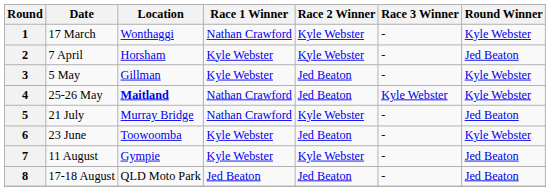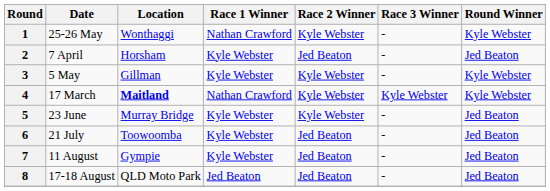1 | Date: 17 March -> 25-26 May
2 | Race 2 Winner: Kyle Webster -> Jed Beaton
3 | Race 2 Winner: Jed Beaton -> Kyle Webster
4 | Date: 25-26 May -> 17 March
4 | Race 2 Winner: Jed Beaton -> Kyle Webster
5 | Date: 21 July -> 23 June
5 | Race 1 Winner: Nathan Crawford -> Kyle Webster
6 | Date: 23 June -> 21 July
6 | Round Winner: Kyle Webster -> Jed Beaton
7 | Race 2 Winner: Kyle Webster -> Jed Beaton
